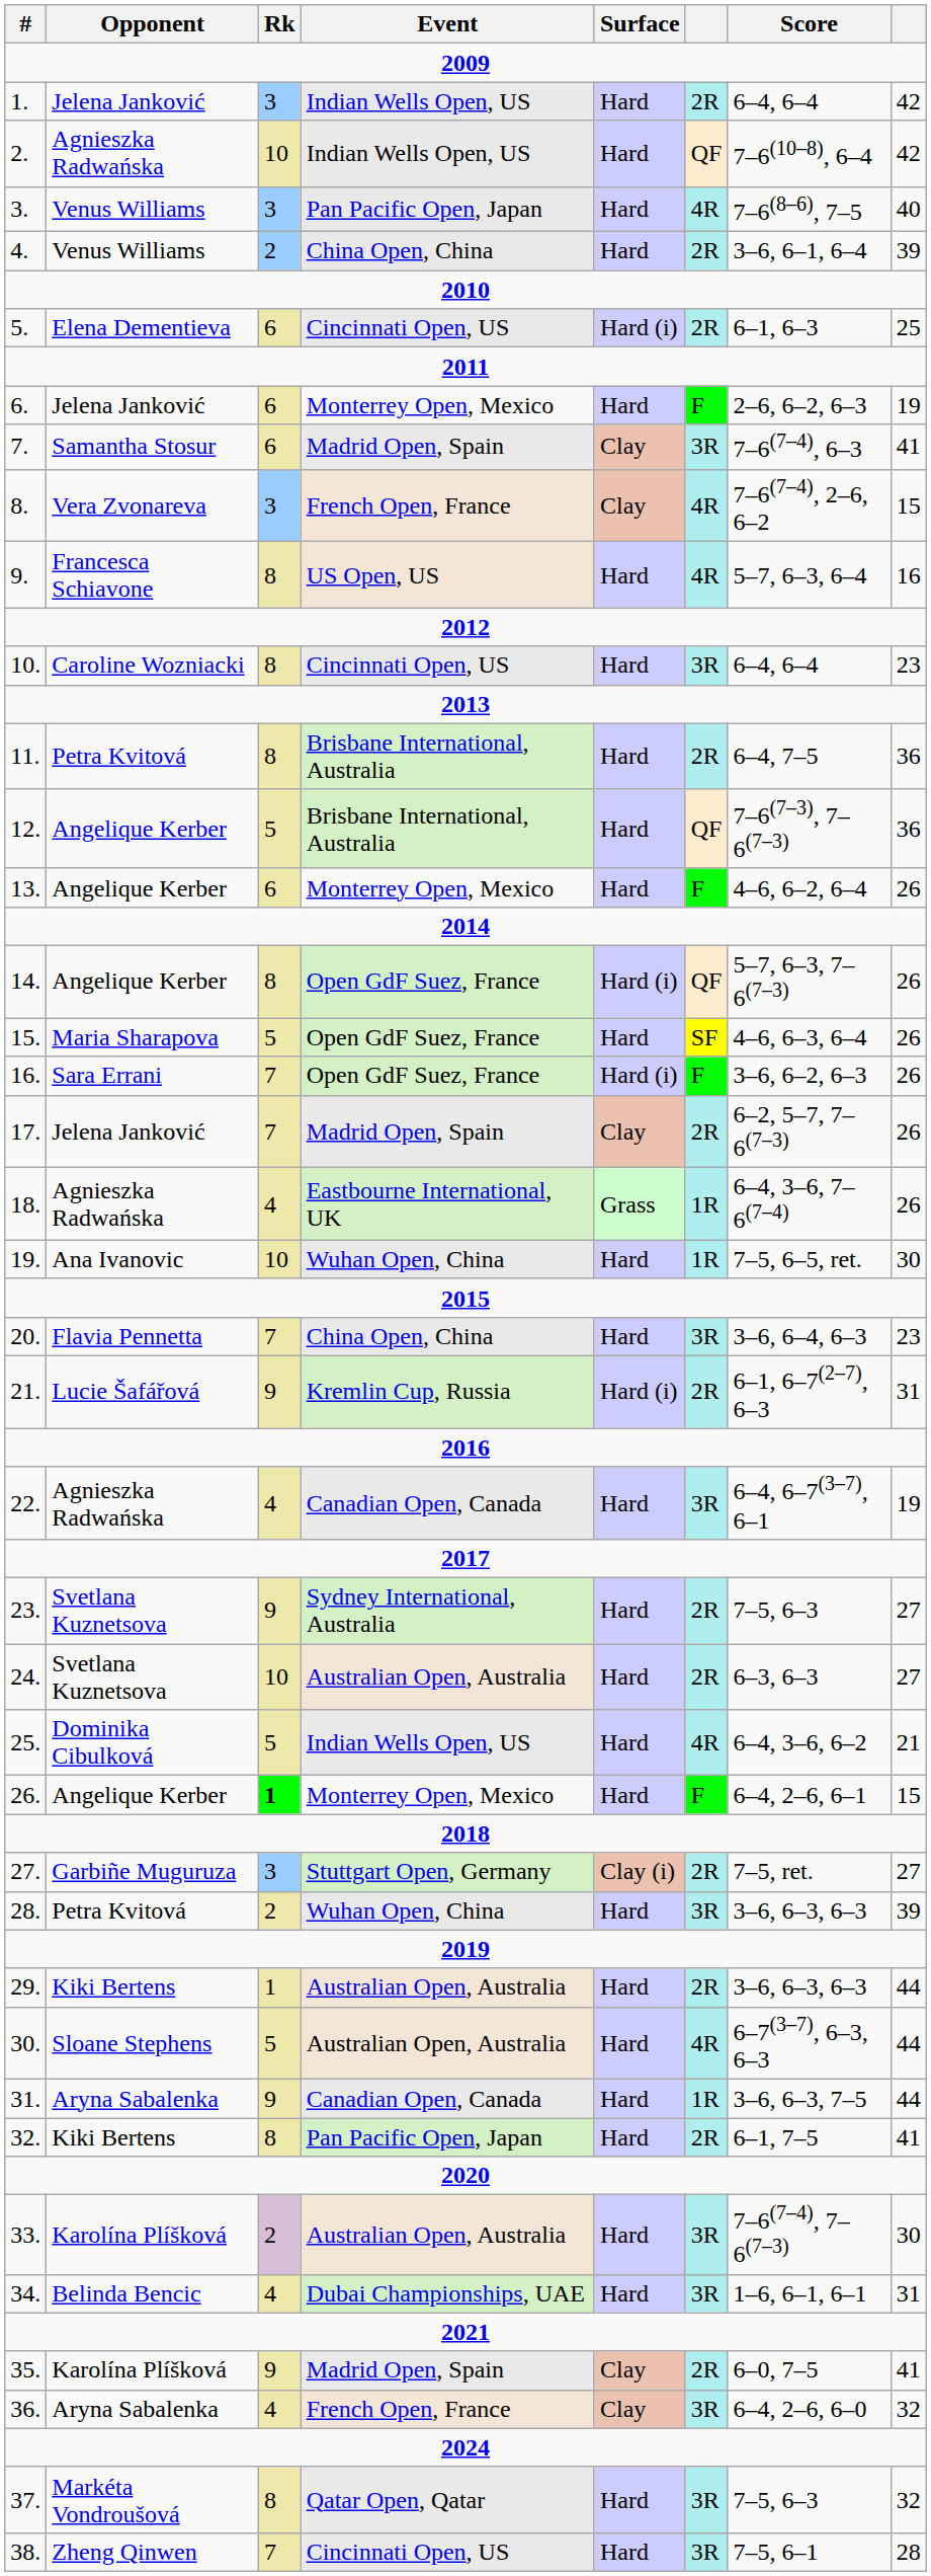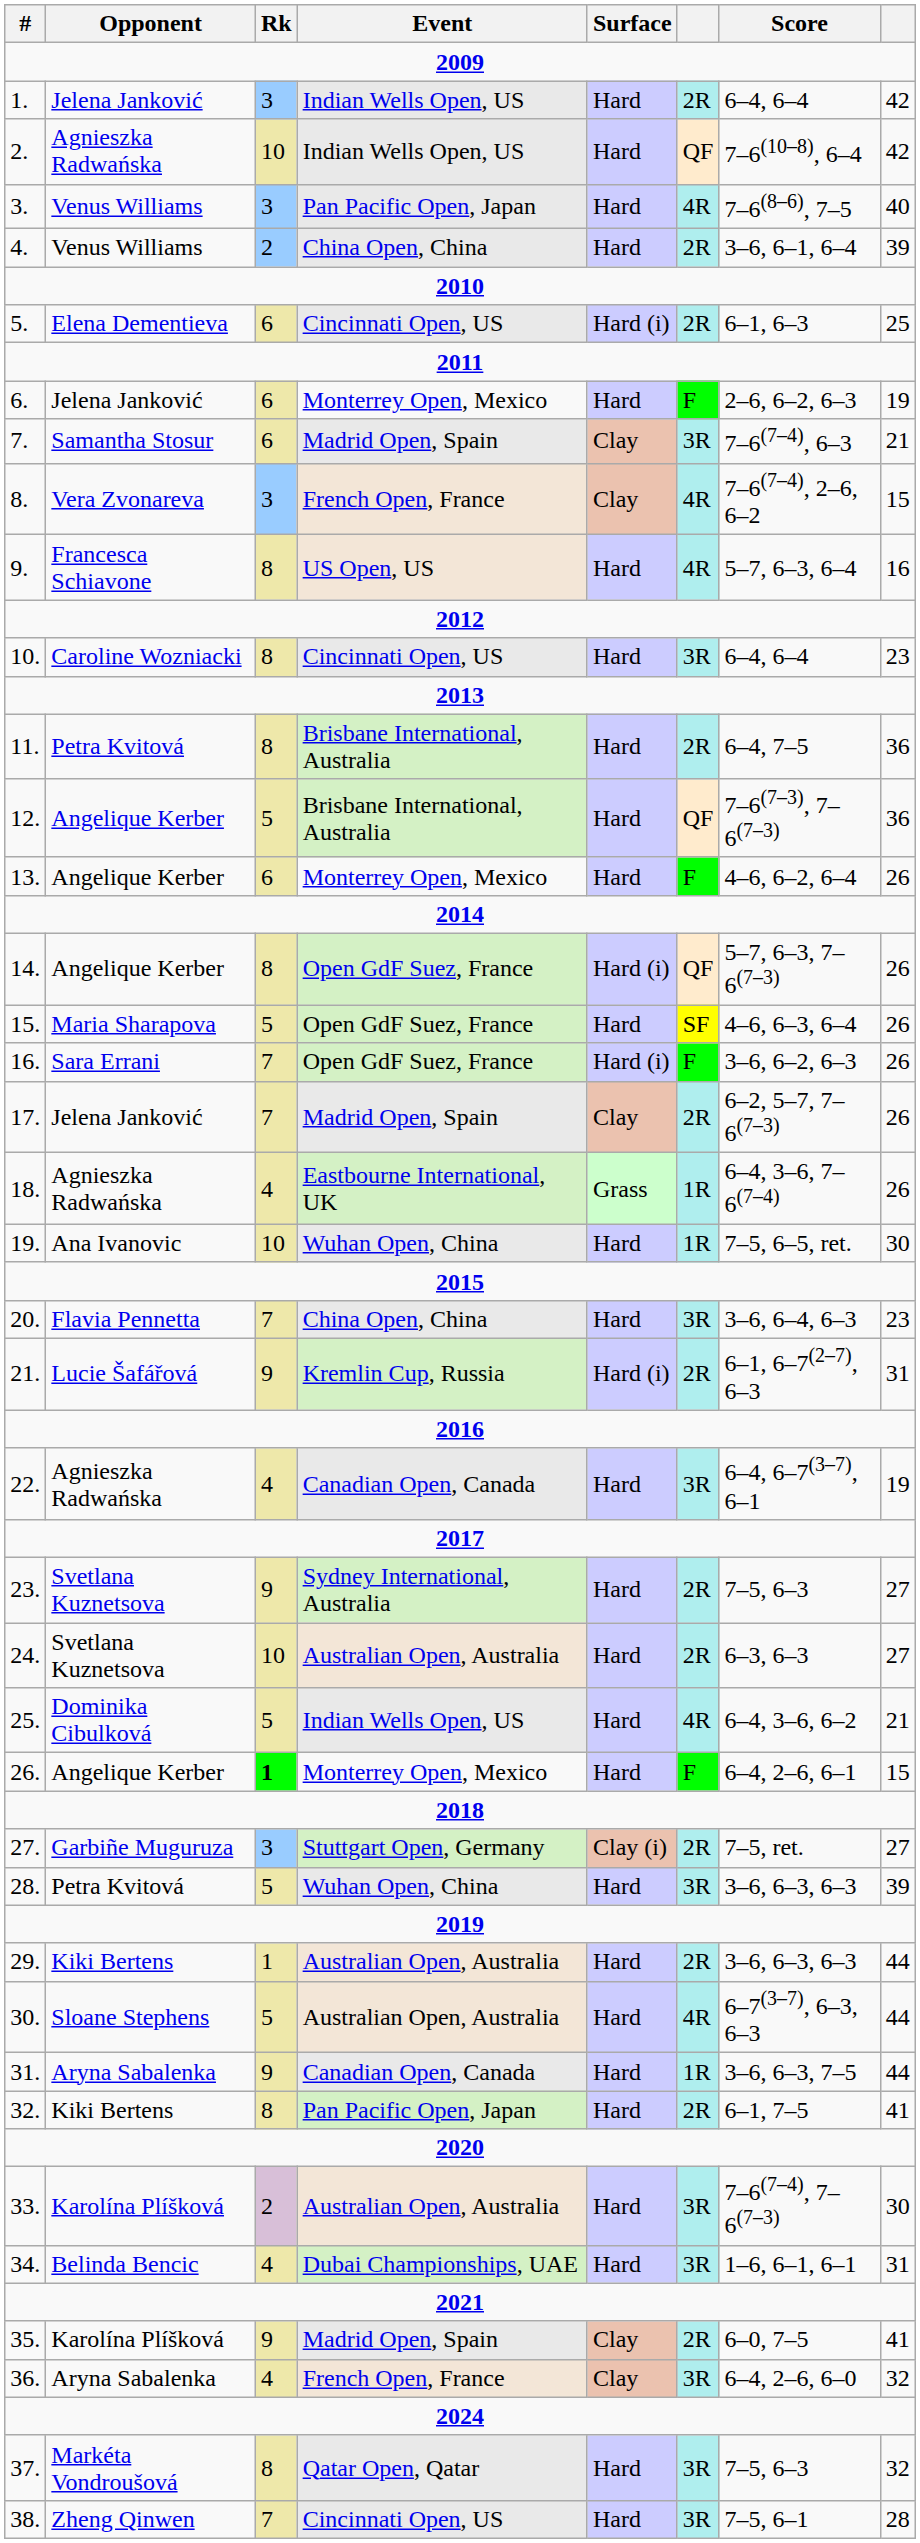7. | column 8: 41 -> 21
28. | Rk: 2 -> 5
